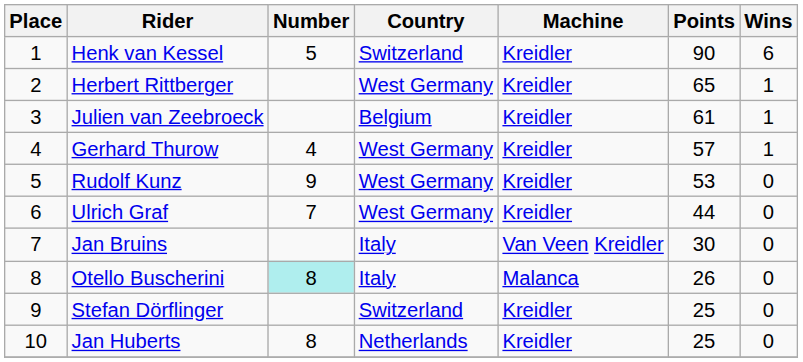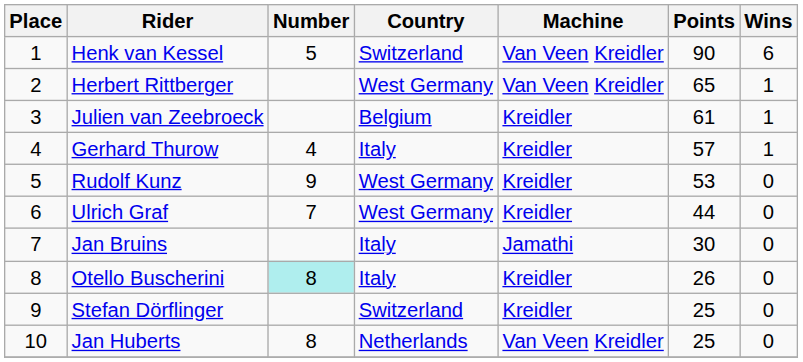Henk van Kessel | Machine: Kreidler -> Van Veen Kreidler
Herbert Rittberger | Machine: Kreidler -> Van Veen Kreidler
Gerhard Thurow | Country: West Germany -> Italy
Jan Bruins | Machine: Van Veen Kreidler -> Jamathi
Otello Buscherini | Machine: Malanca -> Kreidler
Jan Huberts | Machine: Kreidler -> Van Veen Kreidler
